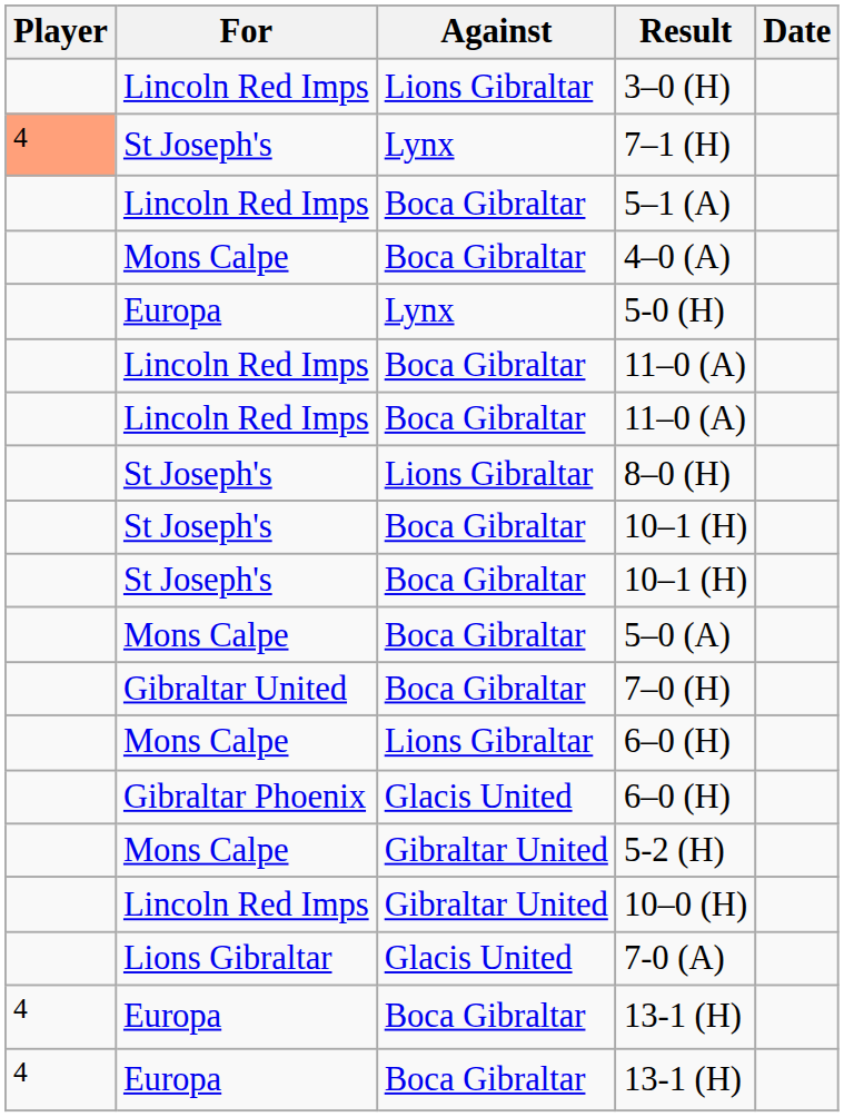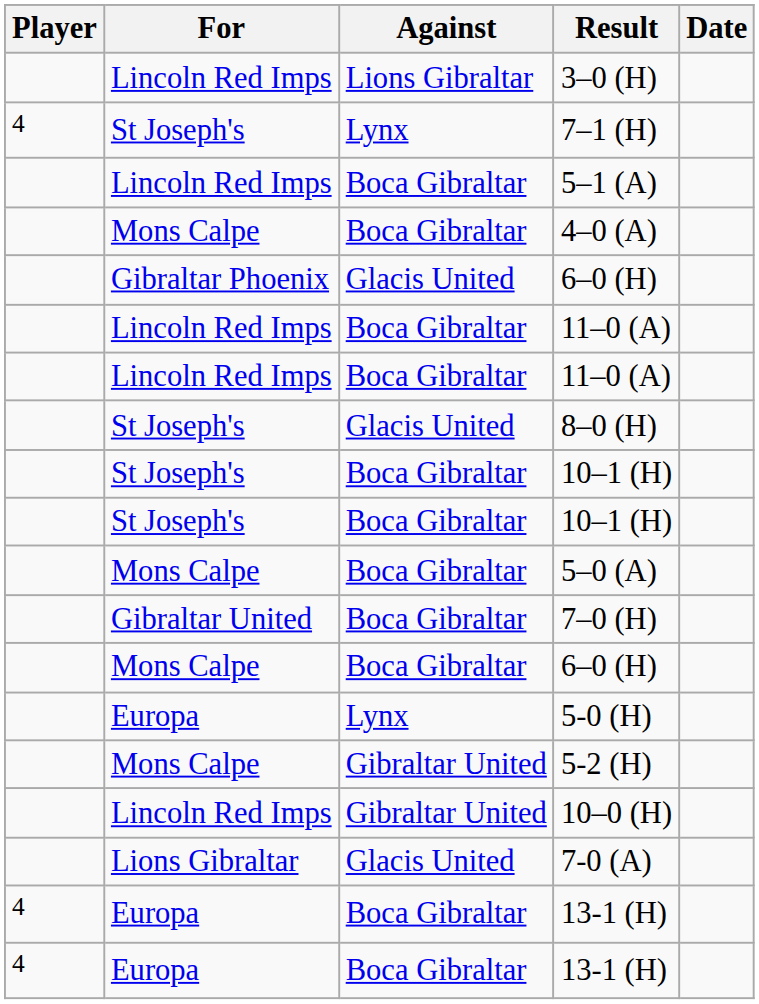7–1 (H) | Player: lightsalmon background -> no background
rows swapped: Gibraltar Phoenix / 6–0 (H) <-> 5-0 (H)
8–0 (H) | Against: Lions Gibraltar -> Glacis United
Mons Calpe / 6–0 (H) | Against: Lions Gibraltar -> Boca Gibraltar
